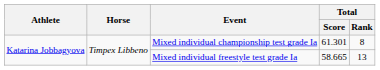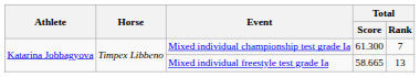Mixed individual championship test grade Ia | Total / Score: 61.301 -> 61.300
Mixed individual championship test grade Ia | Total / Rank: 8 -> 7
